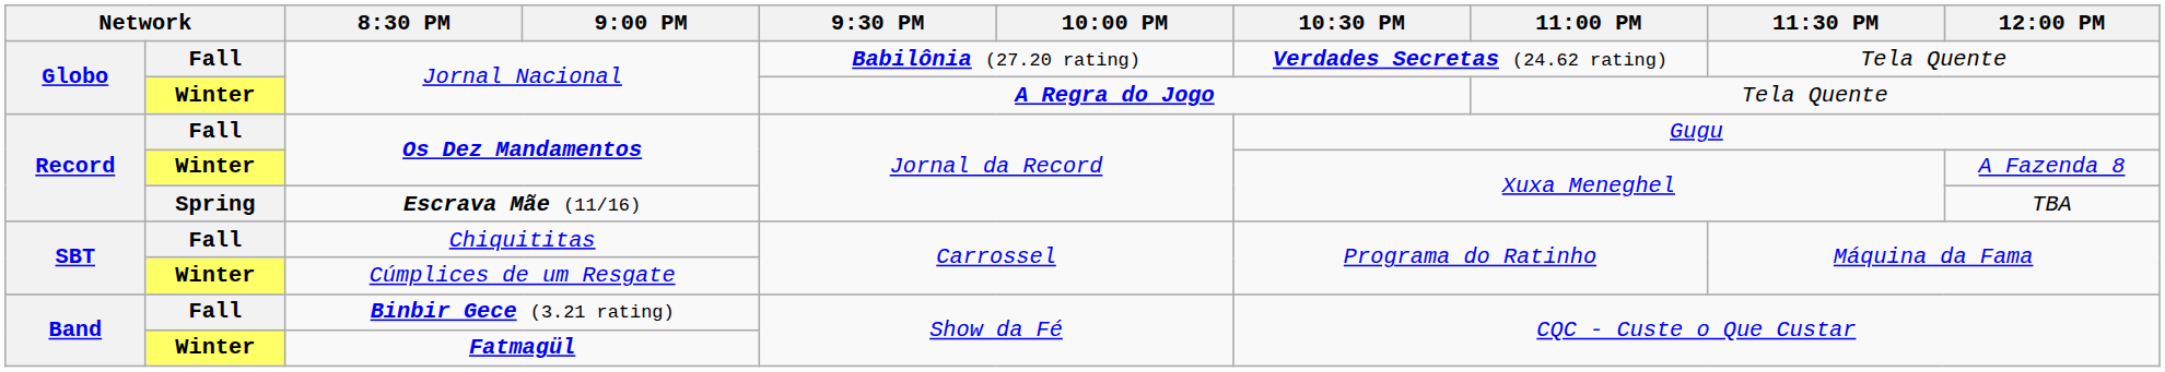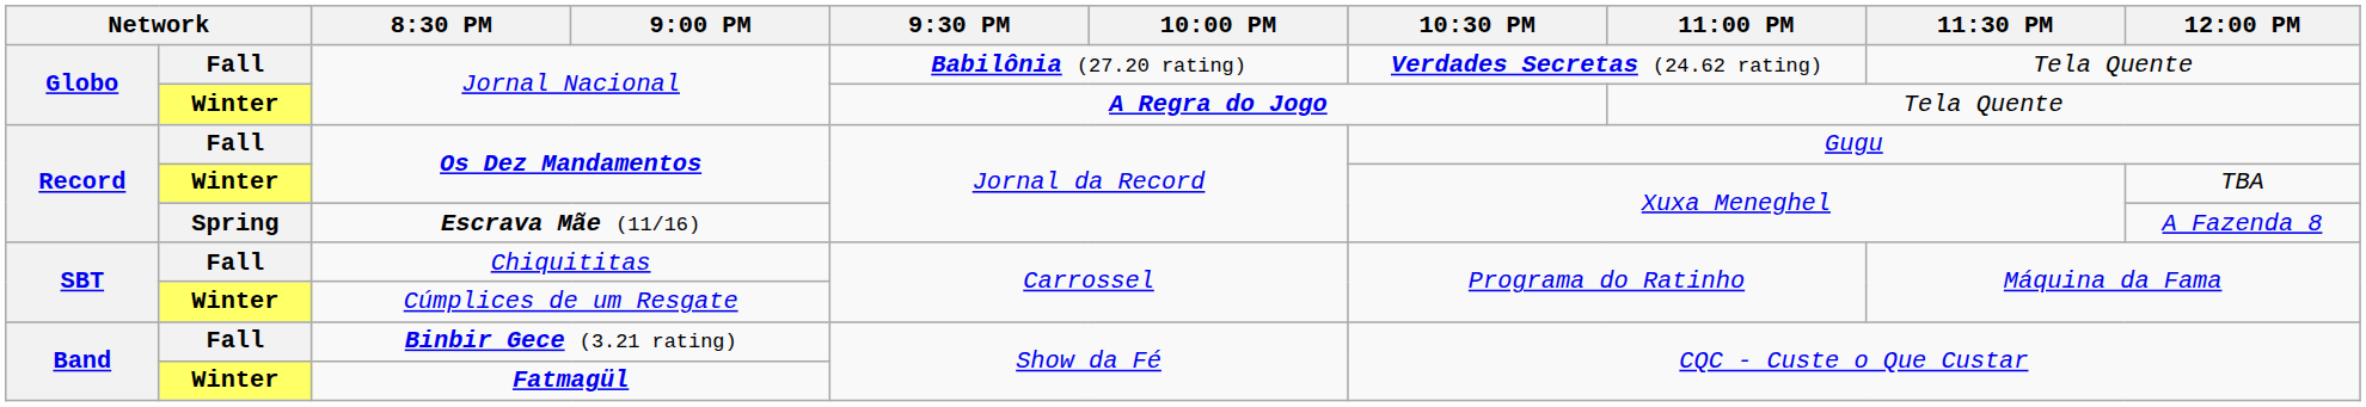Winter / Os Dez Mandamentos | 12:00 PM: A Fazenda 8 -> TBA
Escrava Mãe (11/16) | 12:00 PM: TBA -> A Fazenda 8
